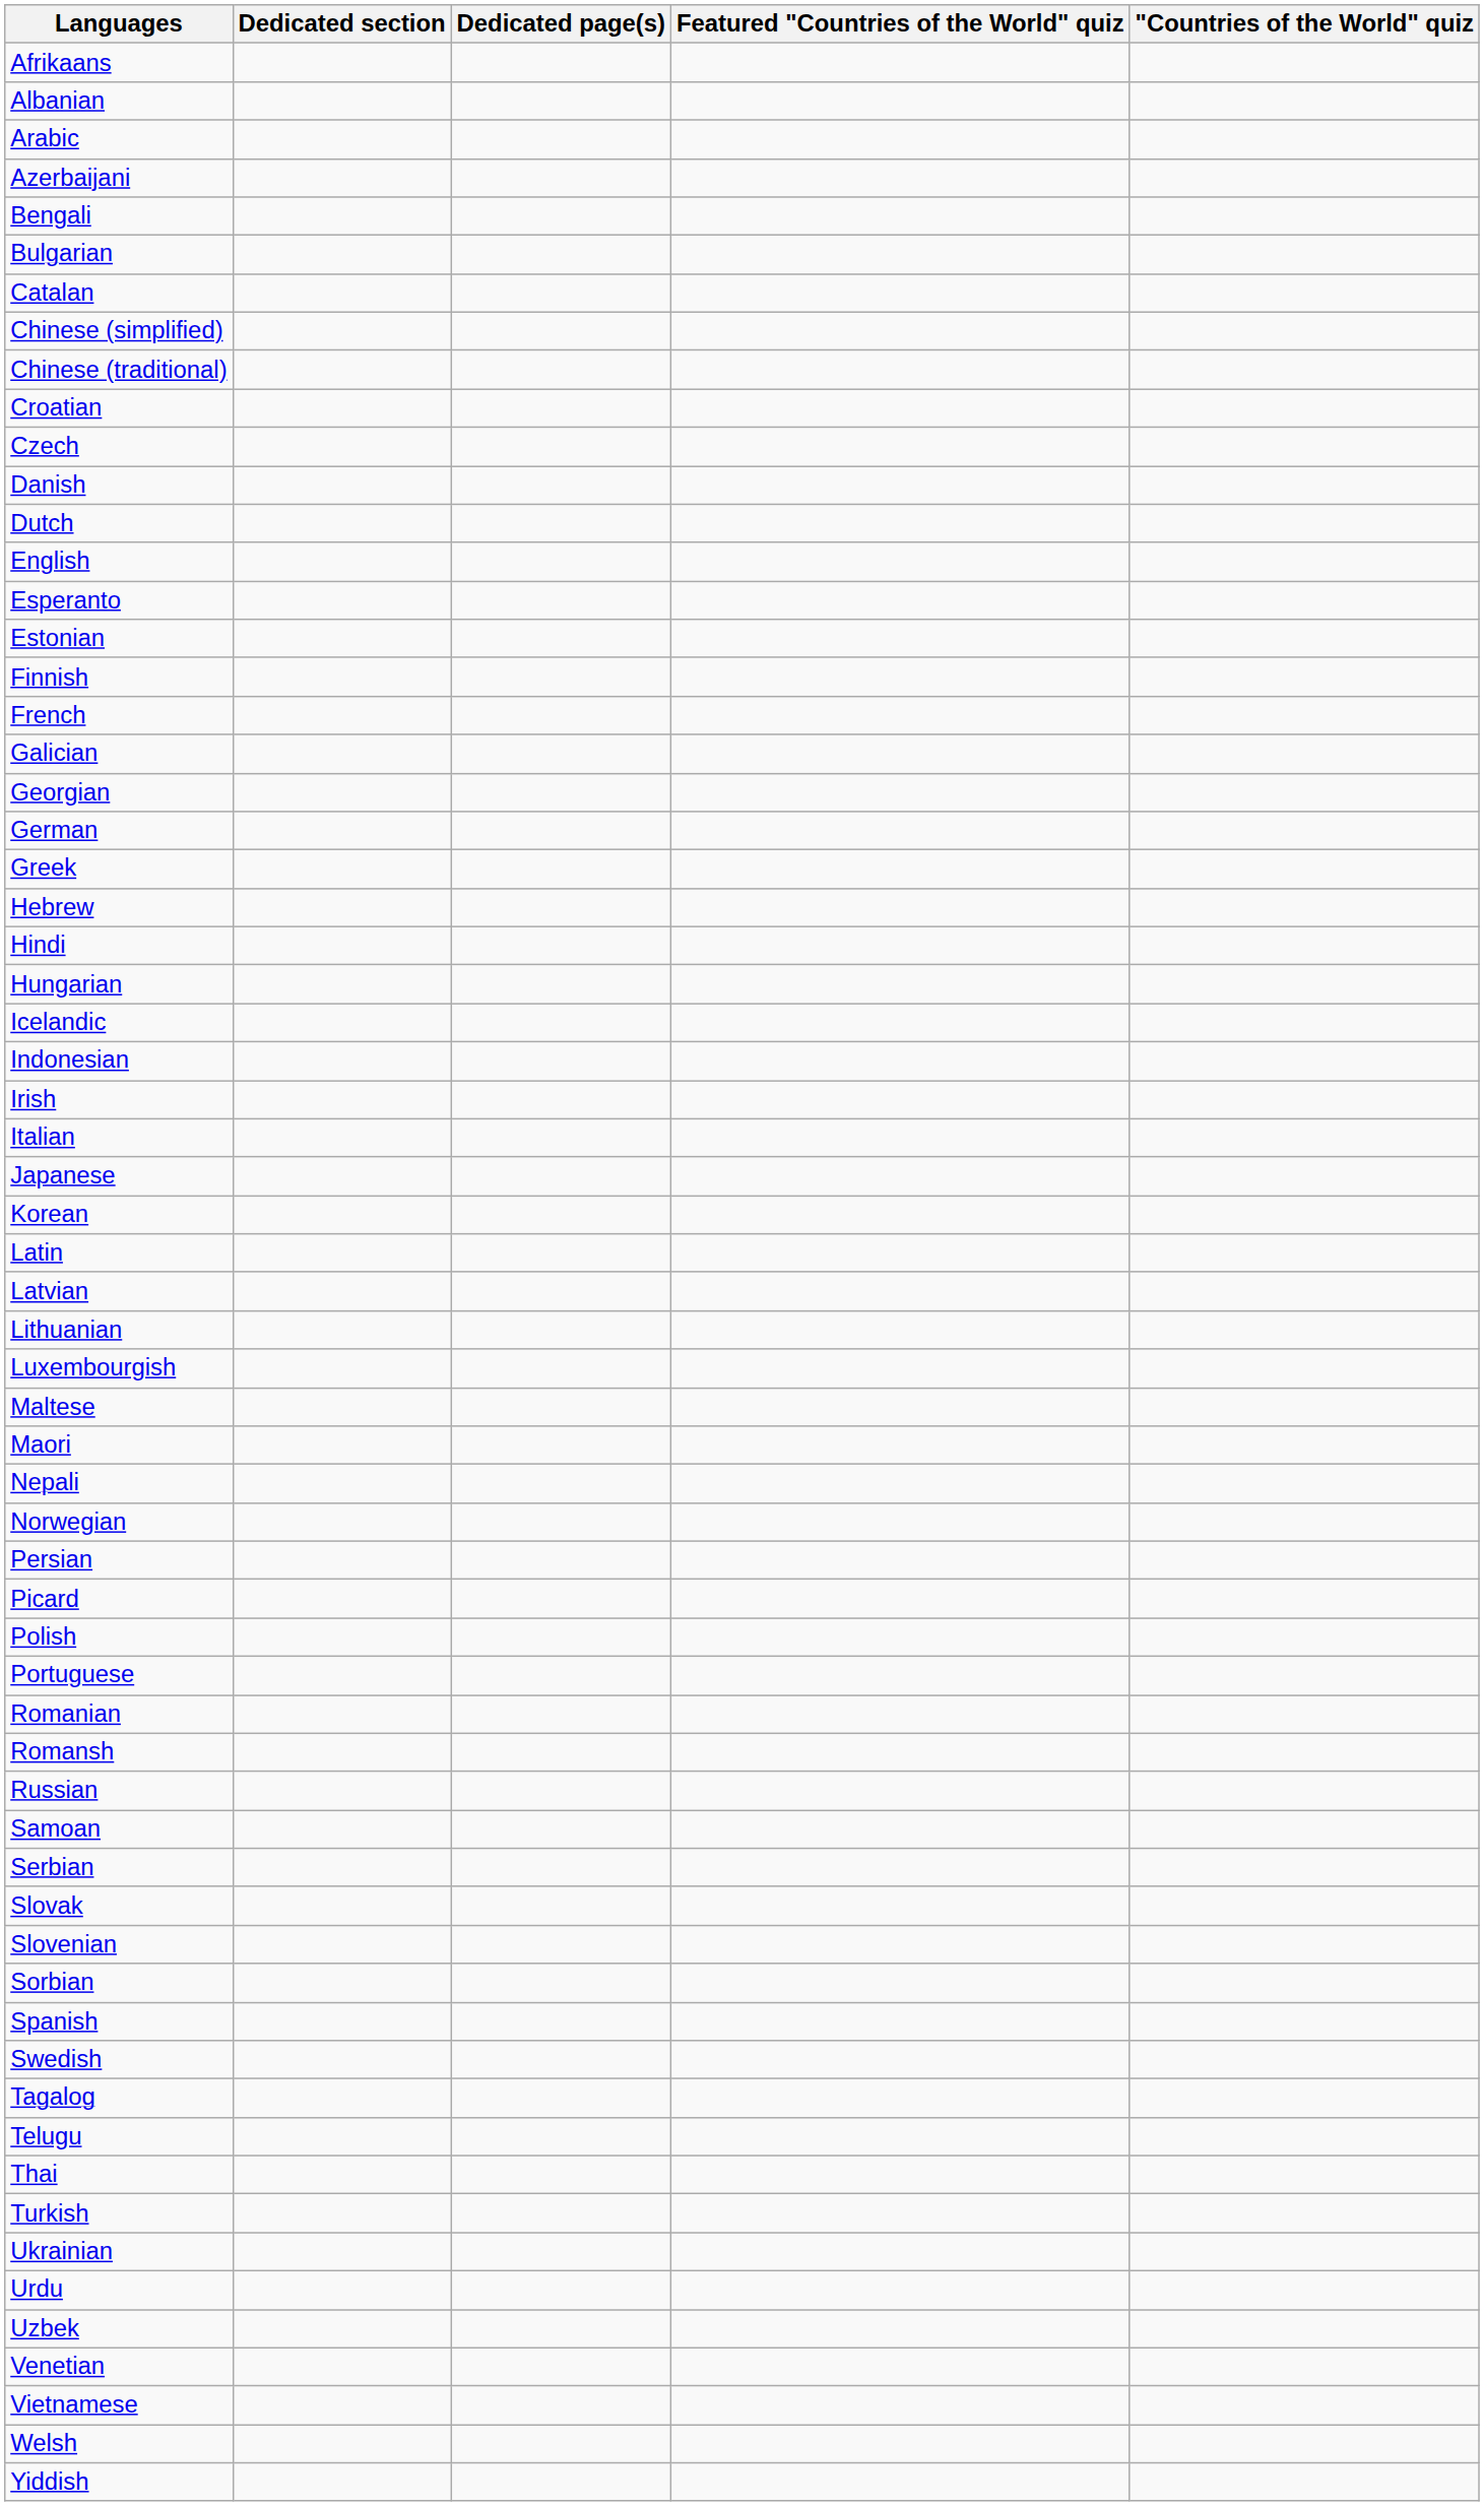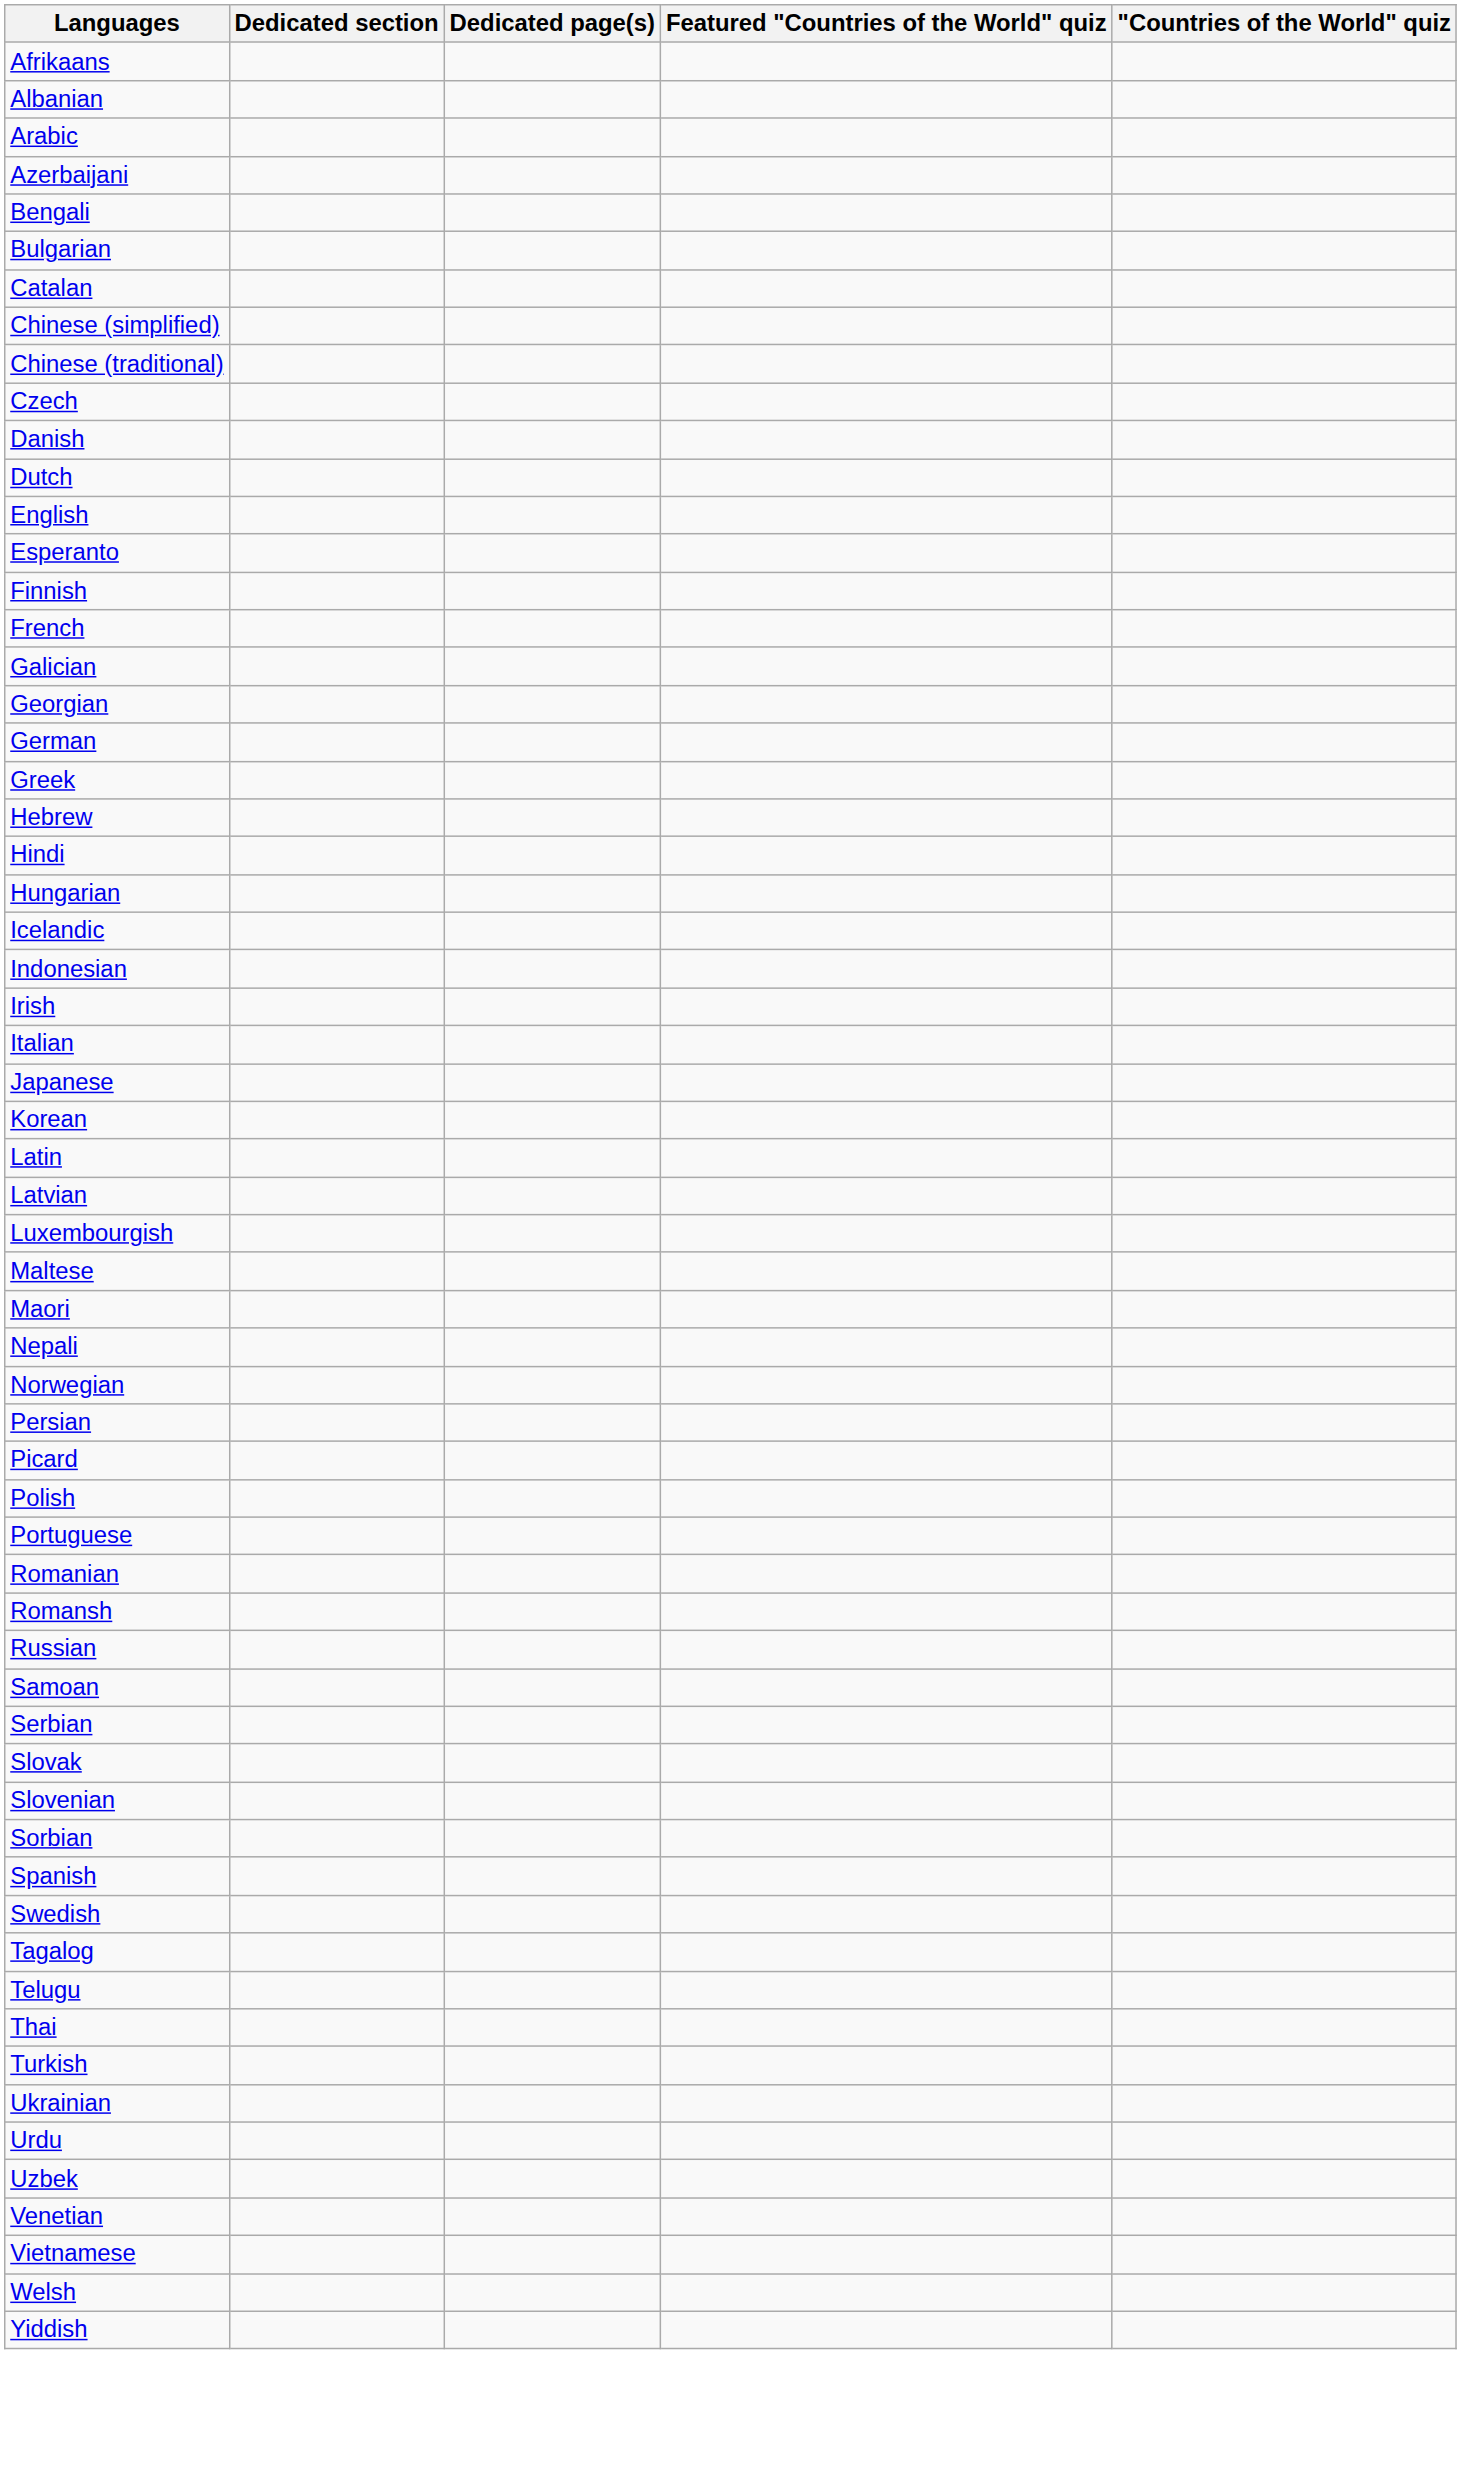- row: Croatian
- row: Estonian
- row: Lithuanian
